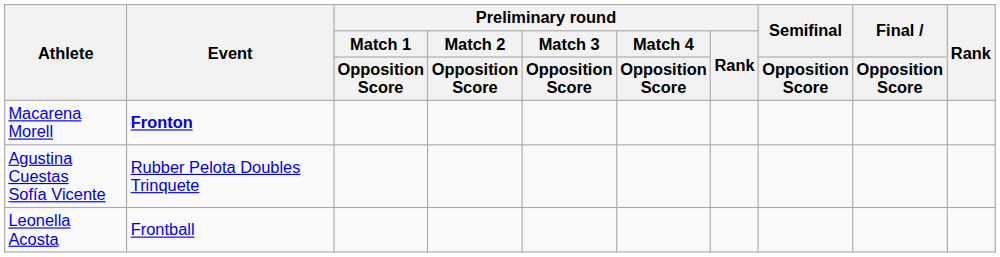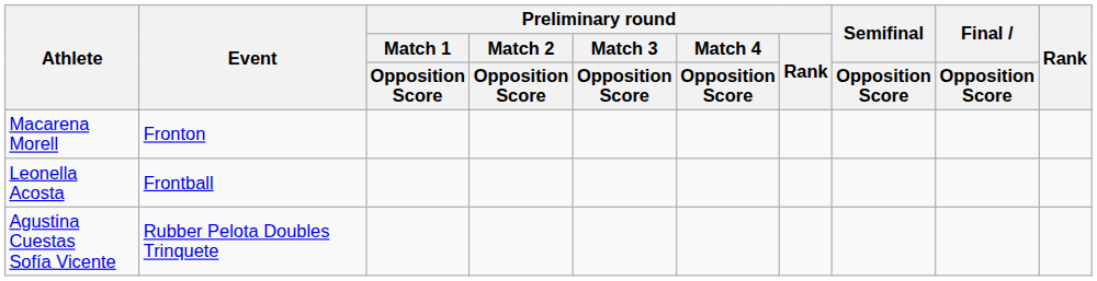Macarena Morell | Event: bold -> normal
rows swapped: Agustina Cuestas Sofía Vicente <-> Leonella Acosta
